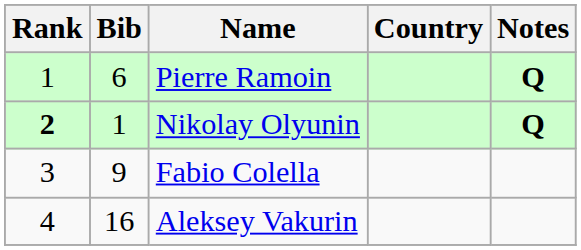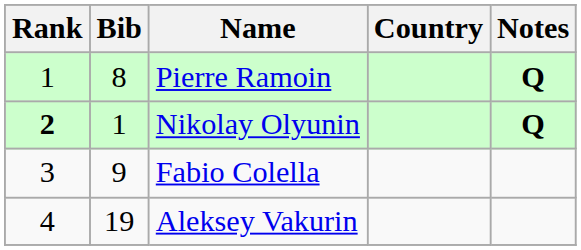Pierre Ramoin | Bib: 6 -> 8
Aleksey Vakurin | Bib: 16 -> 19
